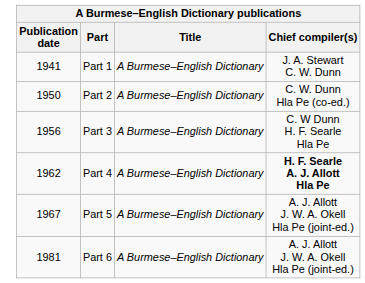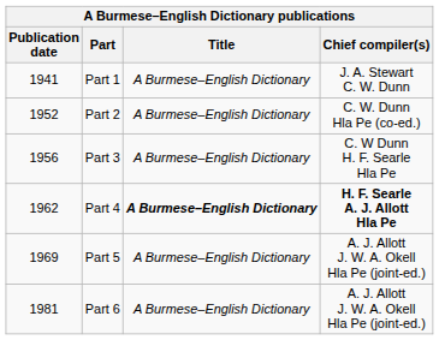Part 2 | Publication date: 1950 -> 1952
Part 4 | Title: normal -> bold
Part 5 | Publication date: 1967 -> 1969
